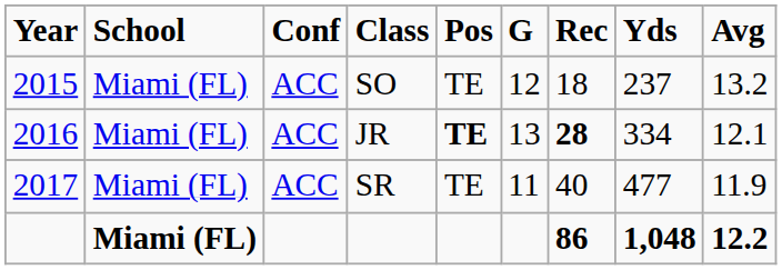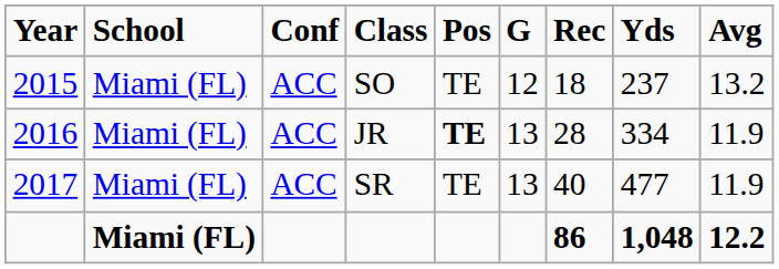JR | Rec: bold -> normal
JR | Avg: 12.1 -> 11.9
SR | G: 11 -> 13
